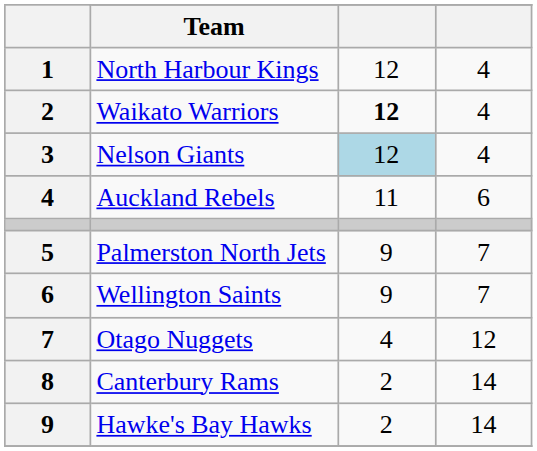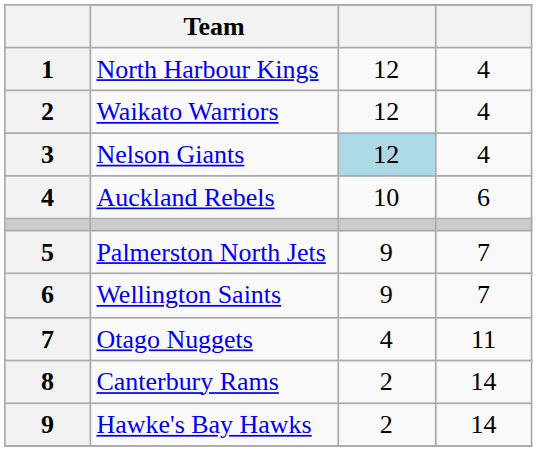Waikato Warriors | column 3: bold -> normal
Auckland Rebels | column 3: 11 -> 10
Otago Nuggets | column 4: 12 -> 11
